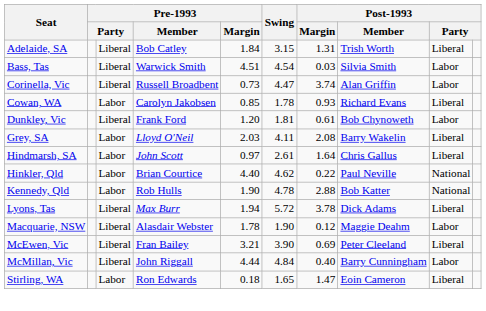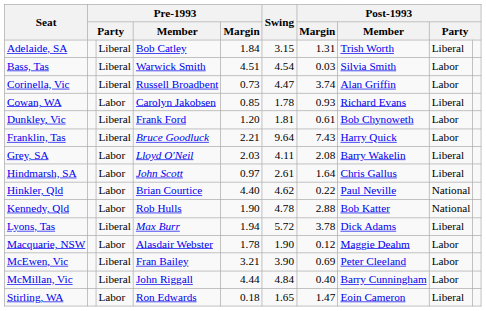+ row: Franklin, Tas | Liberal | Bruce Goodluck | 2.21 | 9.64 | 7.43 | Harry Quick | Labor
Macquarie, NSW | column 3: Liberal -> Labor
McEwen, Vic | column 9: Liberal -> Labor
